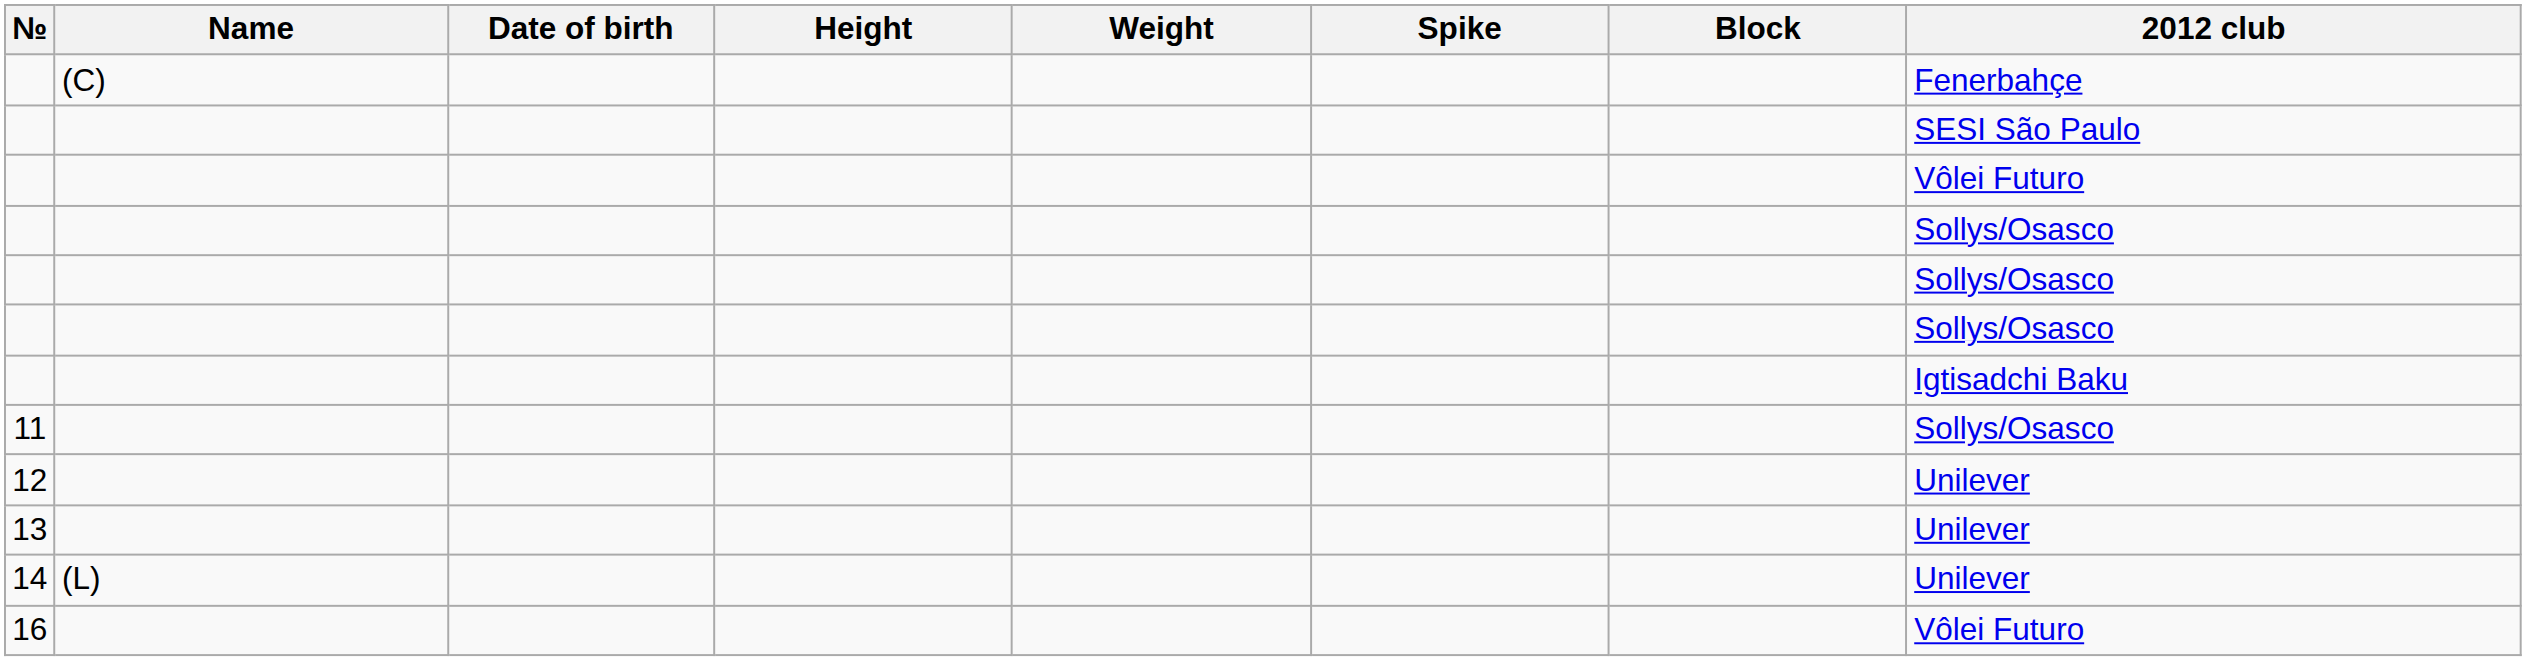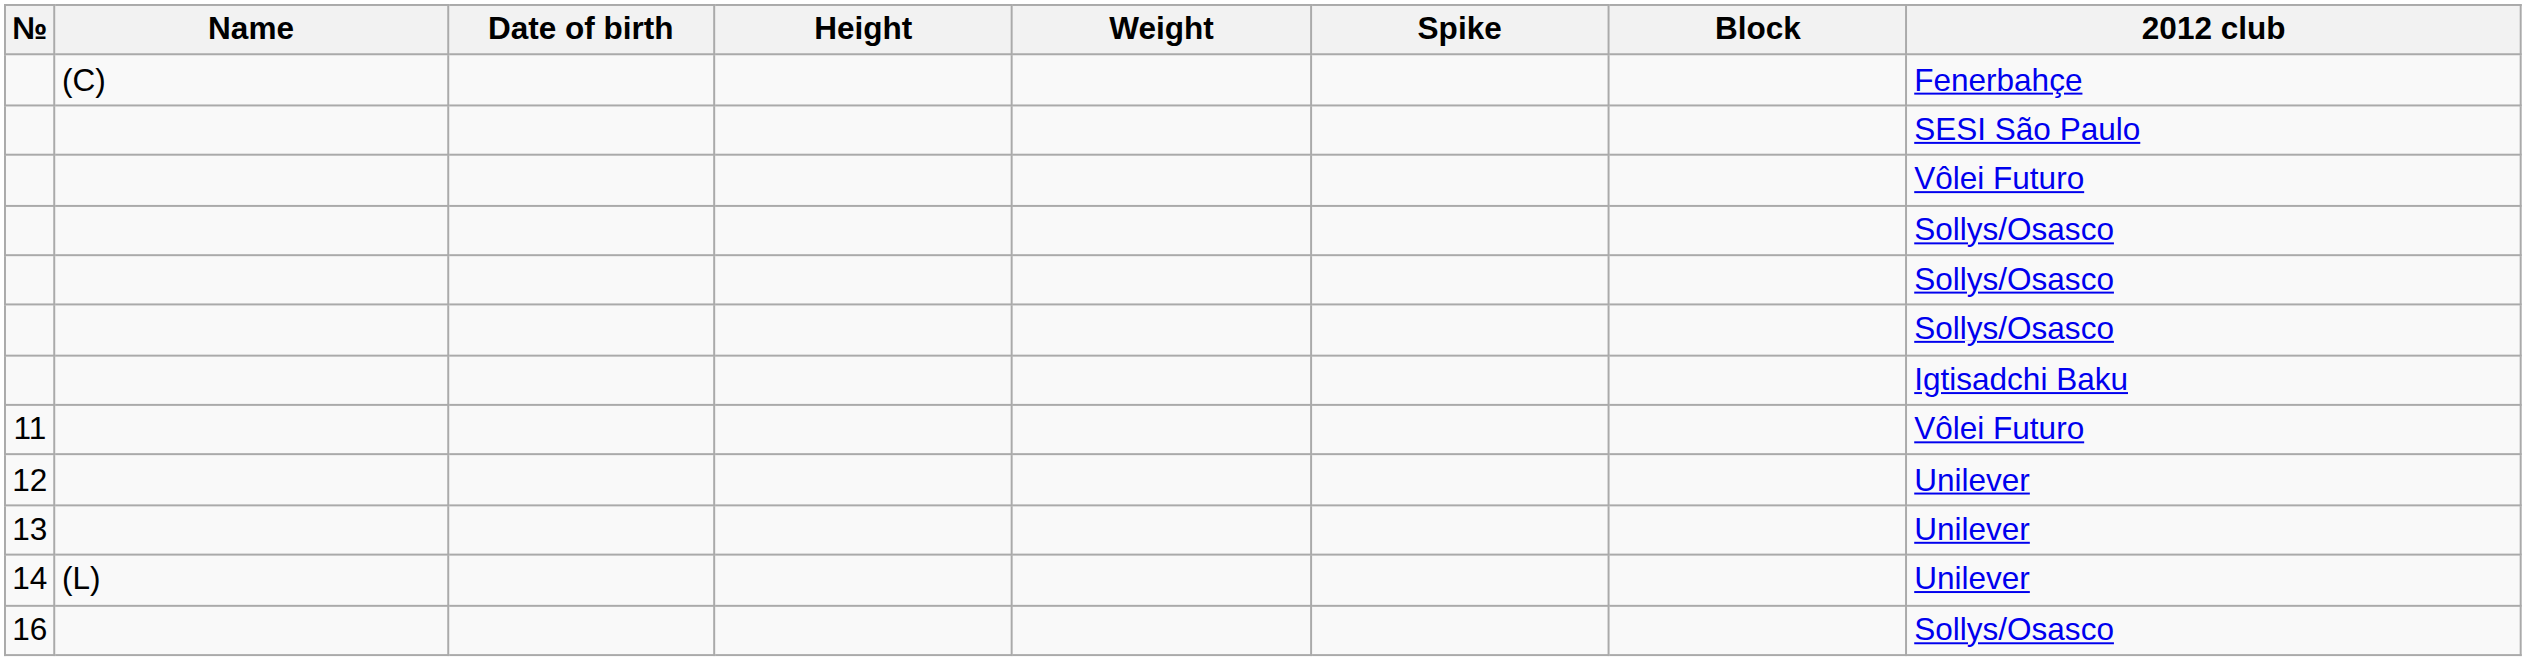11 | 2012 club: Sollys/Osasco -> Vôlei Futuro
16 | 2012 club: Vôlei Futuro -> Sollys/Osasco
